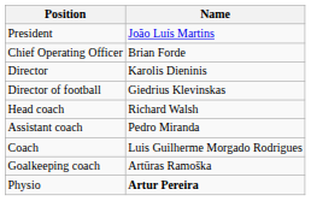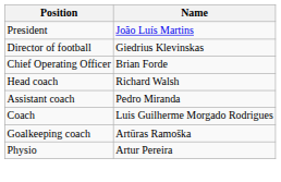rows swapped: Chief Operating Officer <-> Director of football
- row: Director | Karolis Dieninis
Physio | Name: bold -> normal
